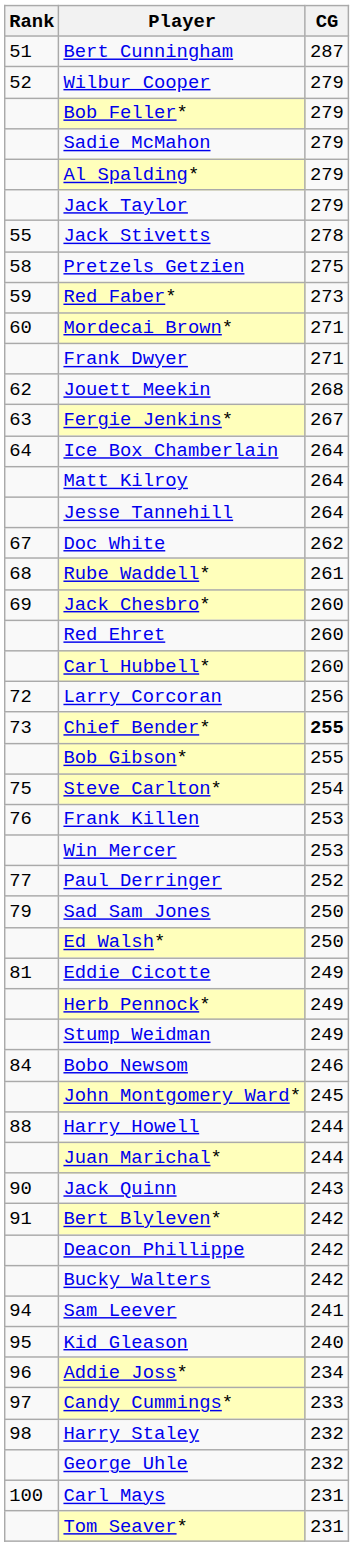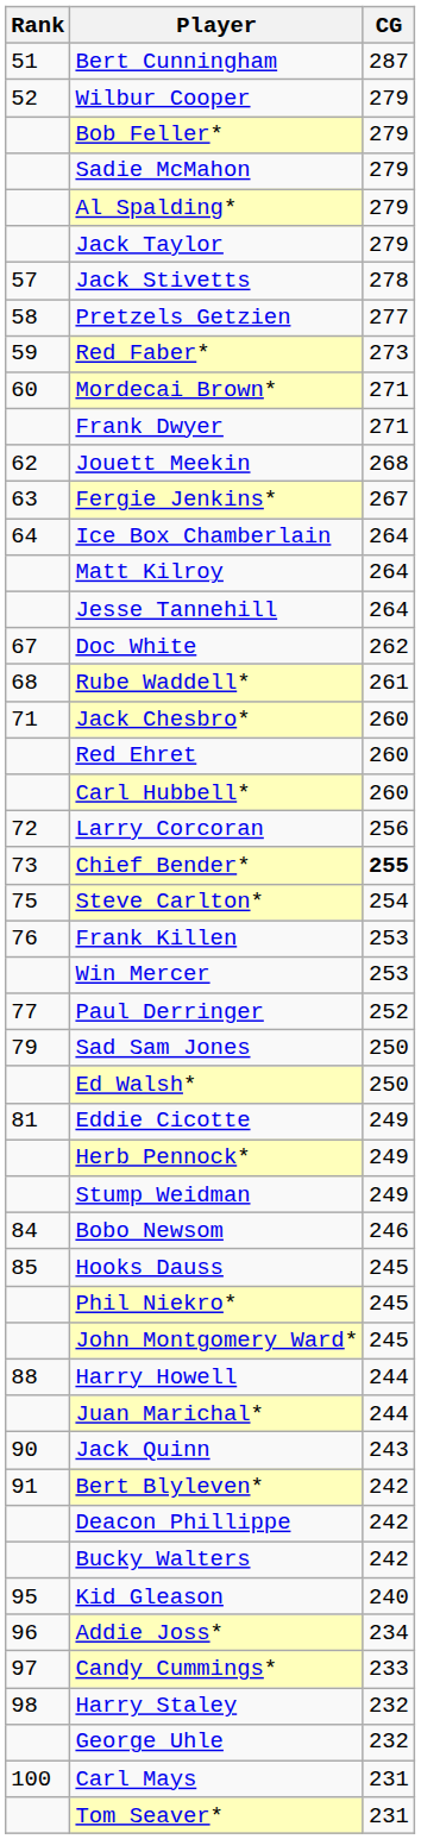Jack Stivetts | Rank: 55 -> 57
Pretzels Getzien | CG: 275 -> 277
Jack Chesbro* | Rank: 69 -> 71
- row: Bob Gibson* | 255
+ row: 85 | Hooks Dauss | 245
+ row: Phil Niekro* | 245
- row: 94 | Sam Leever | 241
